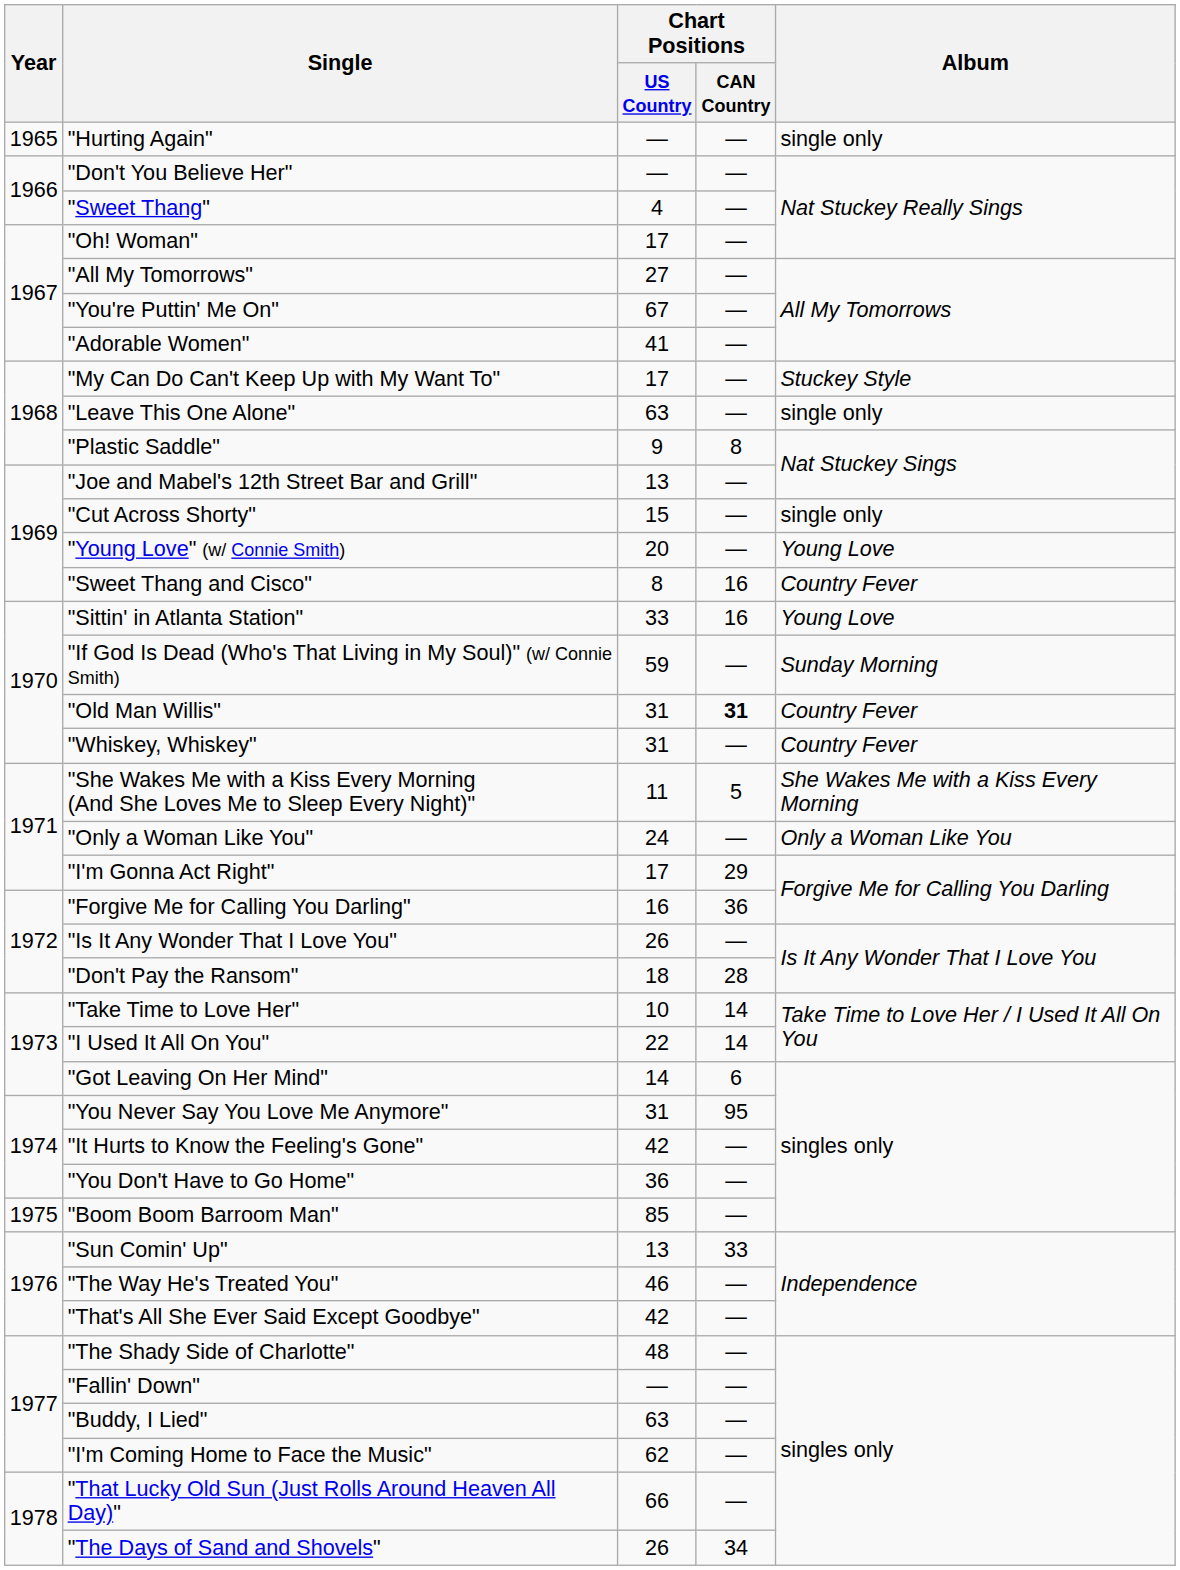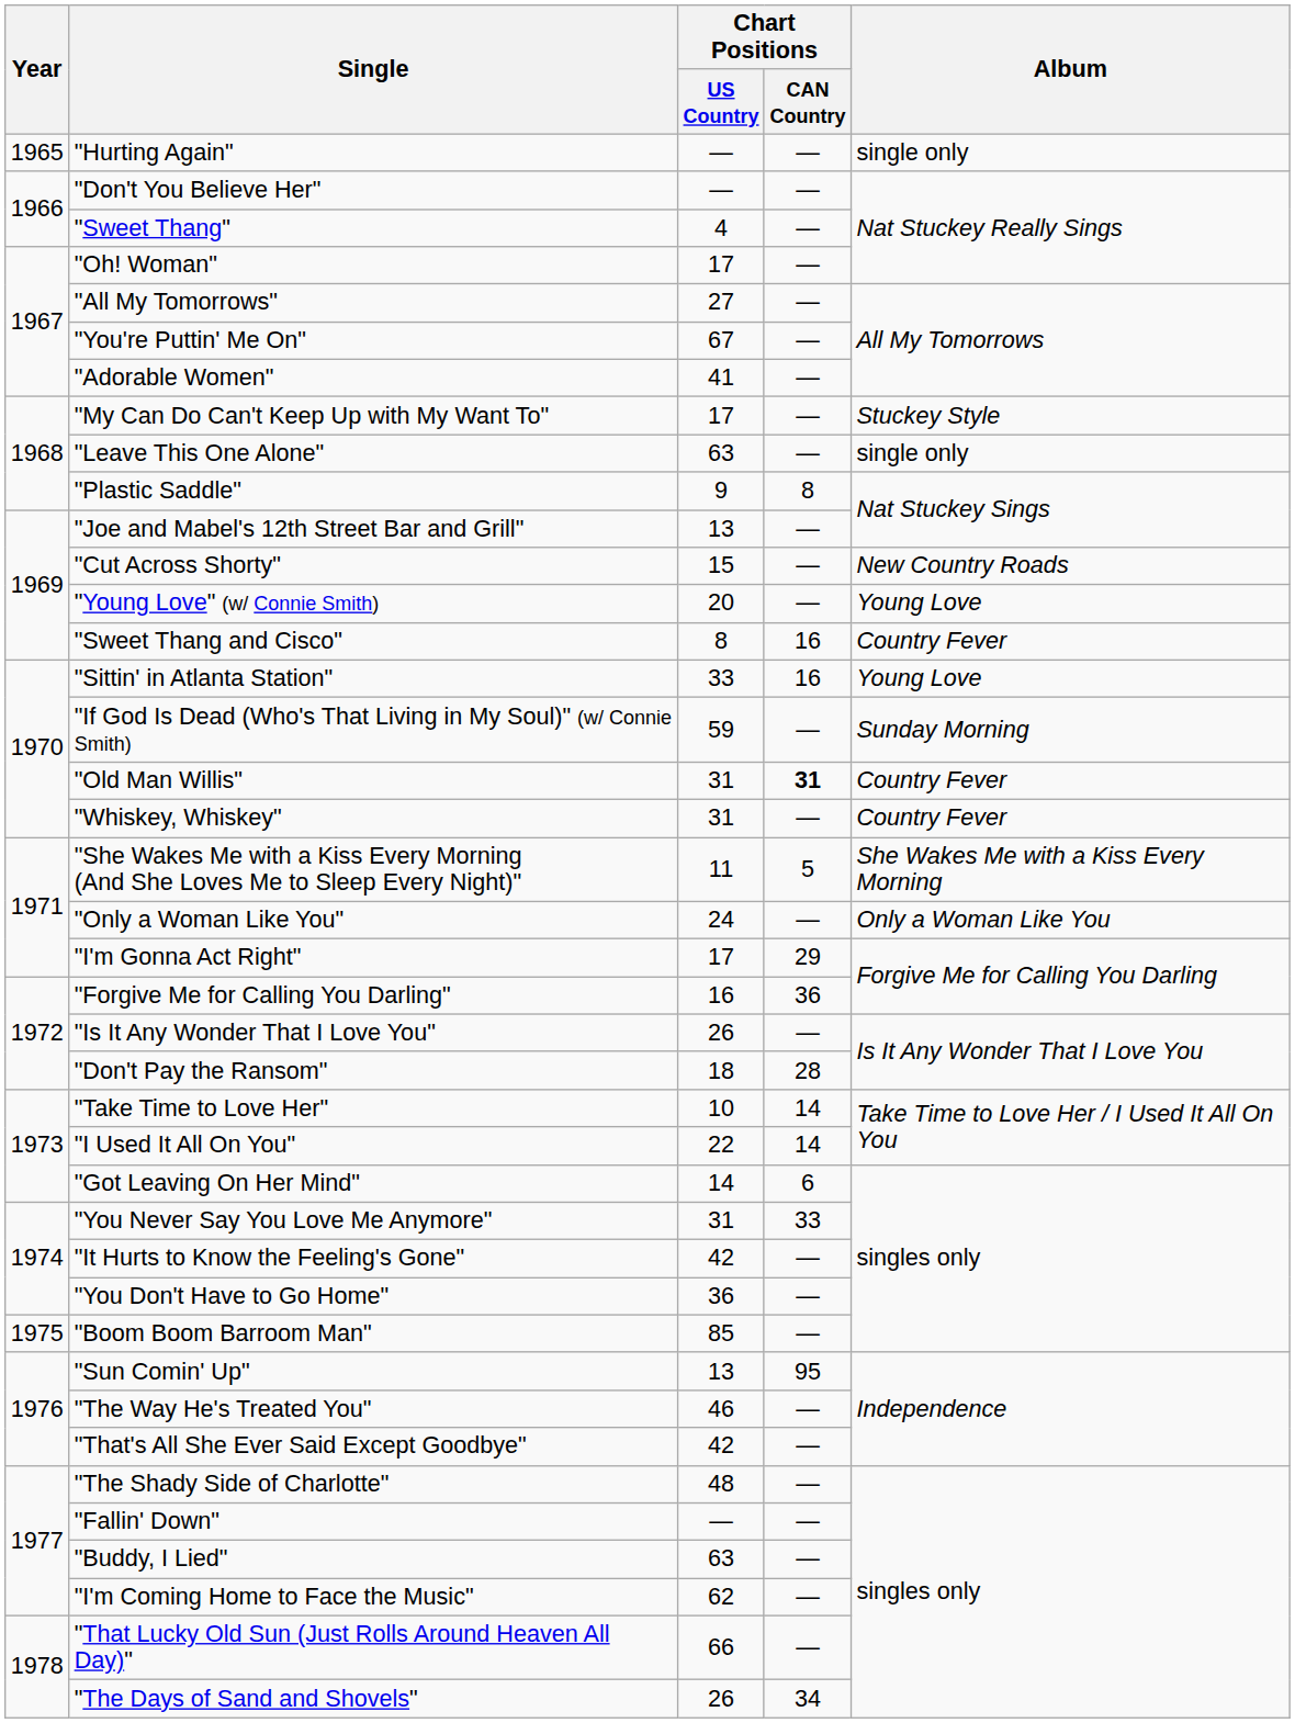"Cut Across Shorty" | Album: single only -> New Country Roads
"You Never Say You Love Me Anymore" | Chart Positions / CAN Country: 95 -> 33
"Sun Comin' Up" | Chart Positions / CAN Country: 33 -> 95
